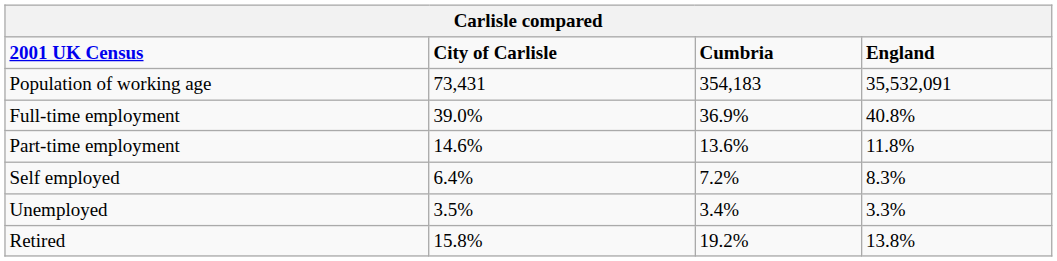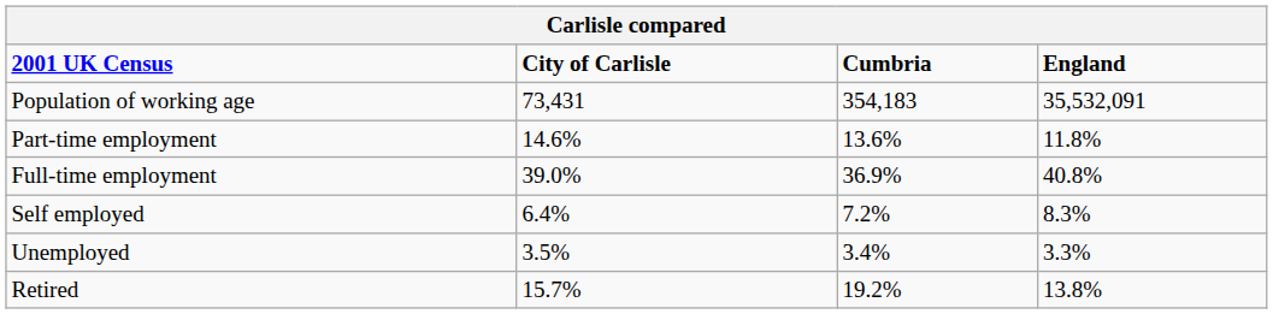rows swapped: Full-time employment <-> Part-time employment
Retired | City of Carlisle: 15.8% -> 15.7%
